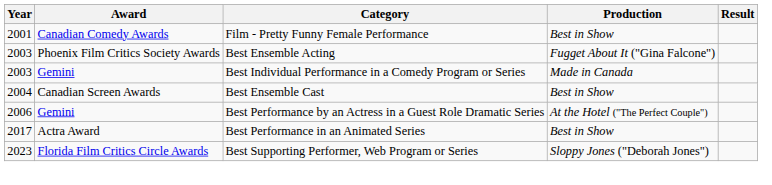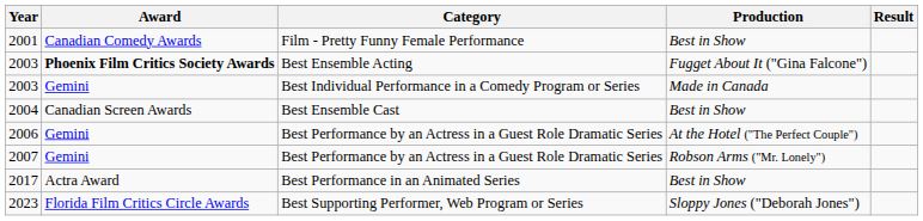2003 / Best Ensemble Acting | Award: normal -> bold
+ row: 2007 | Gemini | Best Performance by an Actress in a Guest Role Dramatic Series | Robson Arms ("Mr. Lonely")
